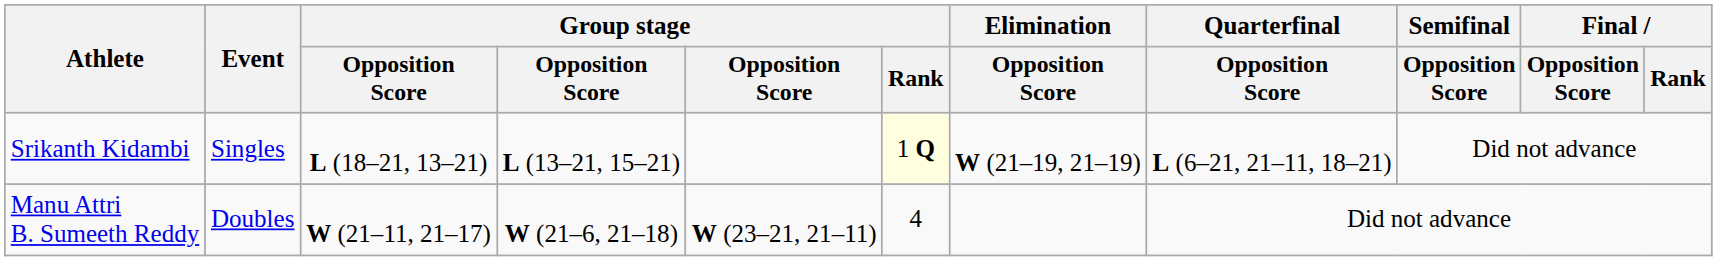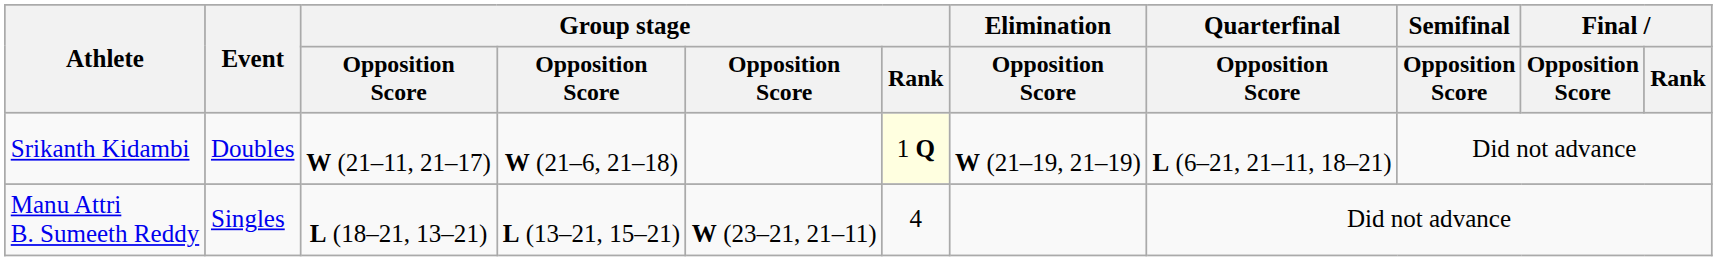Srikanth Kidambi | Event: Singles -> Doubles
Srikanth Kidambi | column 3: L (18–21, 13–21) -> W (21–11, 21–17)
Srikanth Kidambi | column 4: L (13–21, 15–21) -> W (21–6, 21–18)
Manu Attri B. Sumeeth Reddy | Event: Doubles -> Singles
Manu Attri B. Sumeeth Reddy | column 3: W (21–11, 21–17) -> L (18–21, 13–21)
Manu Attri B. Sumeeth Reddy | column 4: W (21–6, 21–18) -> L (13–21, 15–21)
